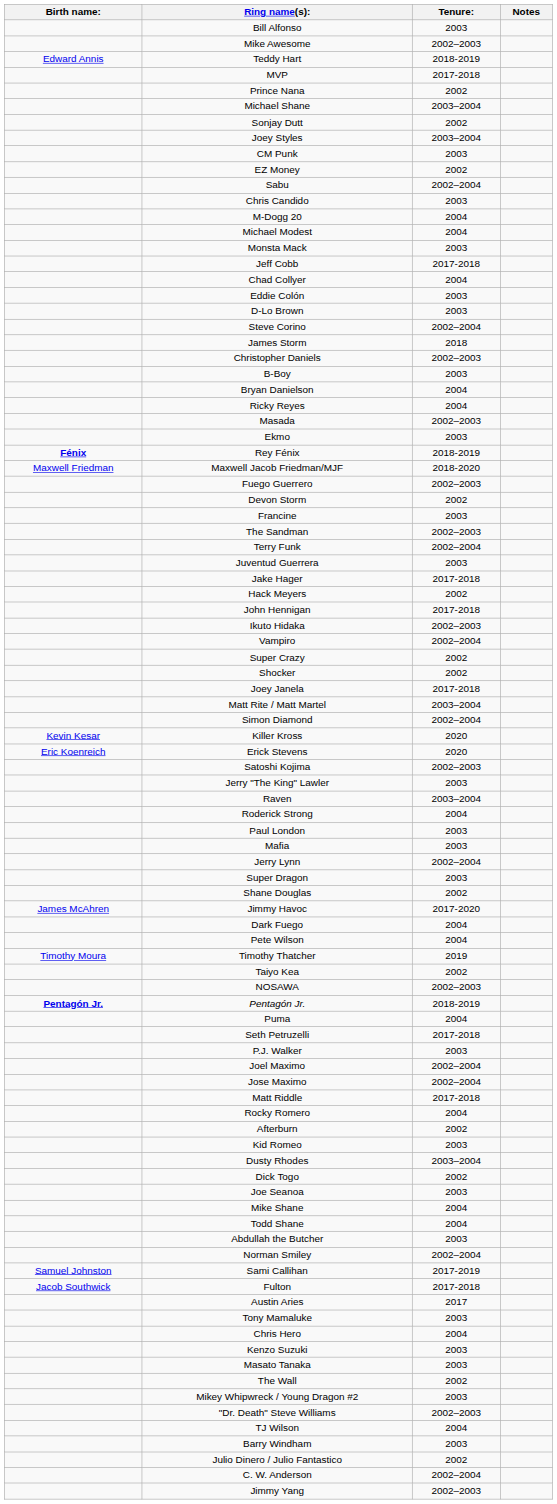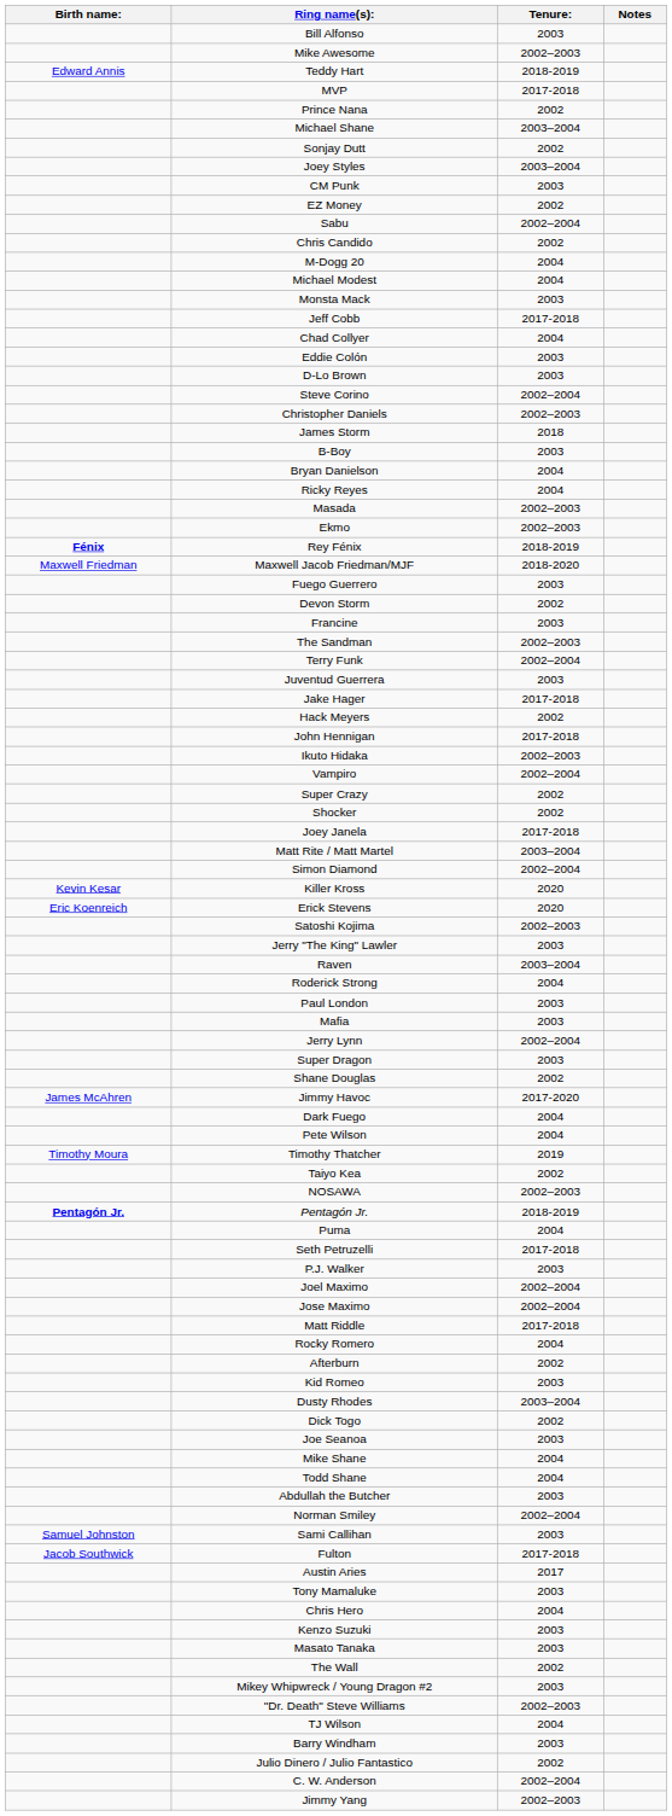Chris Candido | Tenure:: 2003 -> 2002
rows swapped: Christopher Daniels <-> James Storm
Ekmo | Tenure:: 2003 -> 2002–2003
Fuego Guerrero | Tenure:: 2002–2003 -> 2003
Sami Callihan | Tenure:: 2017-2019 -> 2003
